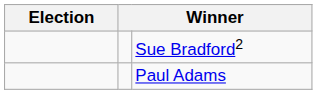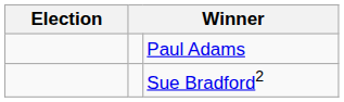rows swapped: Paul Adams <-> Sue Bradford2
